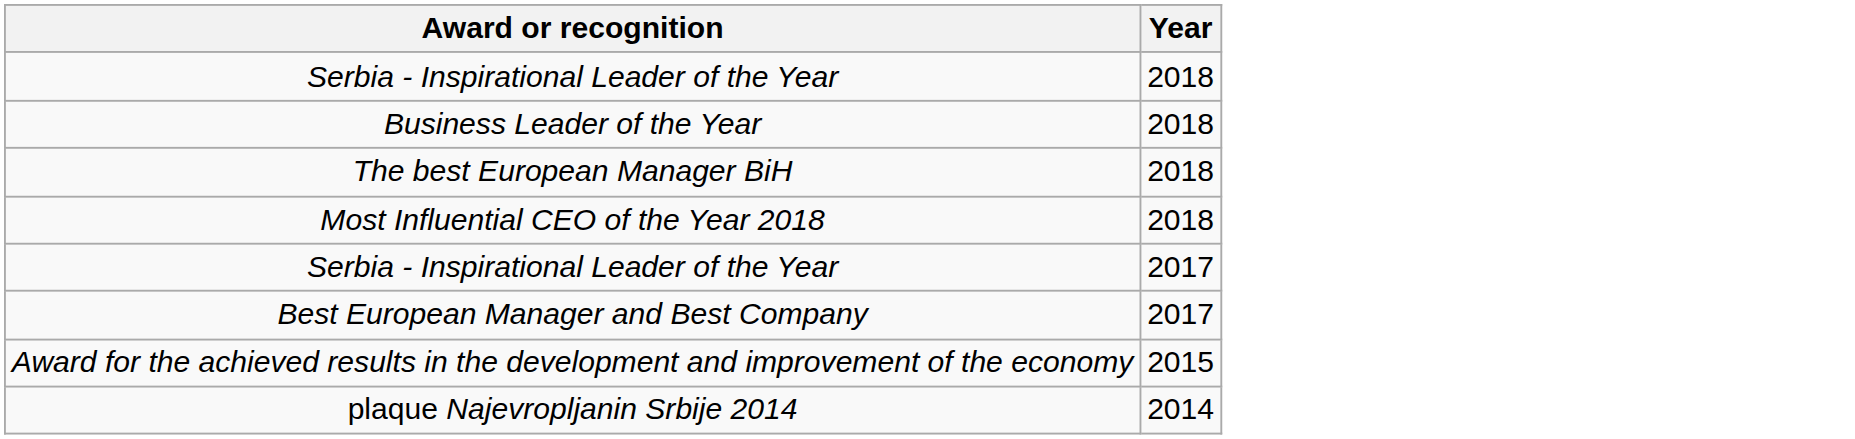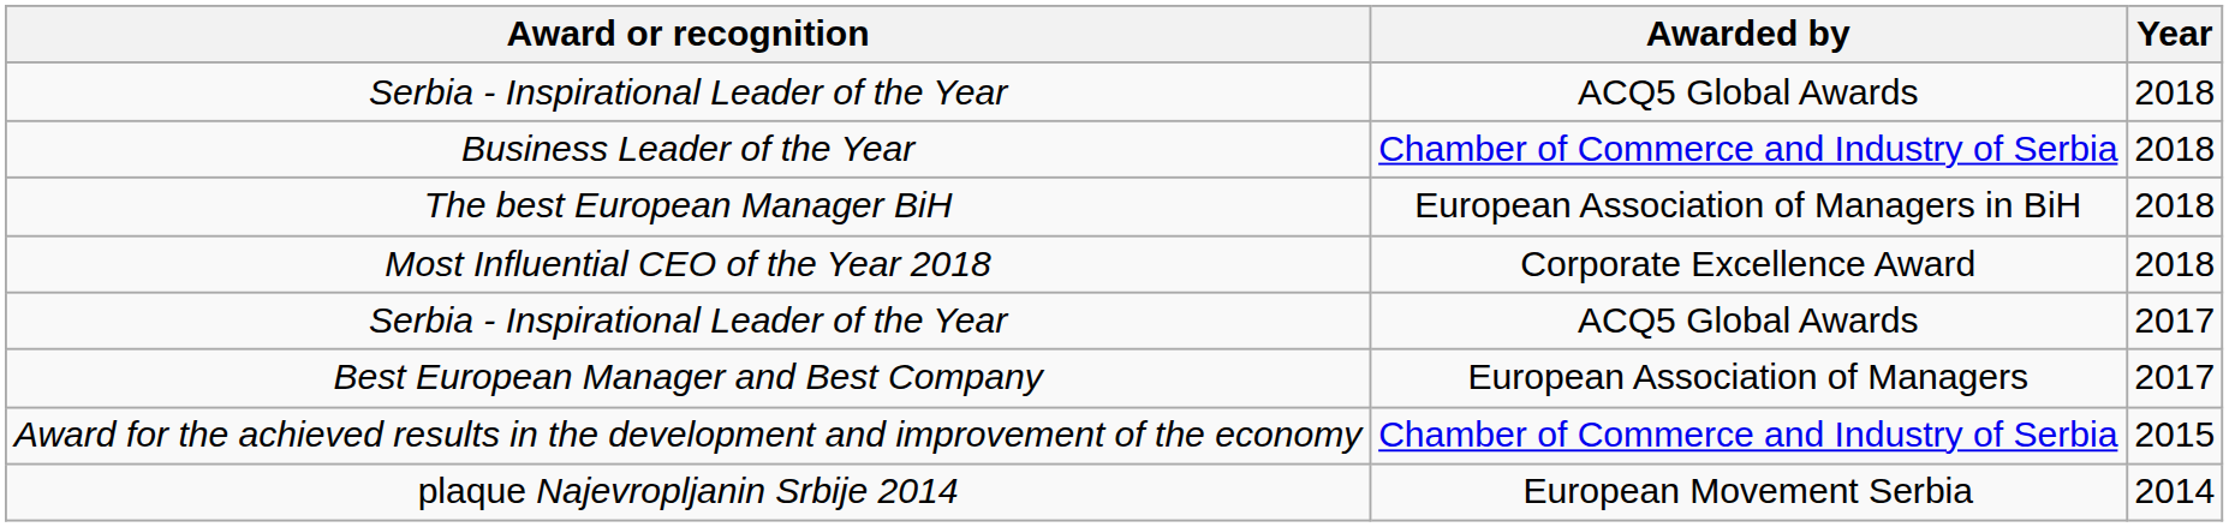+ column: Awarded by | ACQ5 Global Awards | Chamber of Commerce and Industry of Serbia | European Association of Managers in BiH | Corporate Excellence Award | ACQ5 Global Awards | European Association of Managers | Chamber of Commerce and Industry of Serbia | European Movement Serbia
